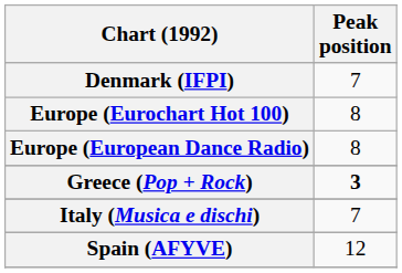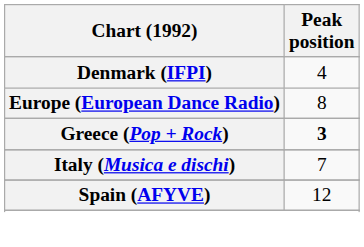Denmark (IFPI) | Peak position: 7 -> 4
- row: Europe (Eurochart Hot 100) | 8
